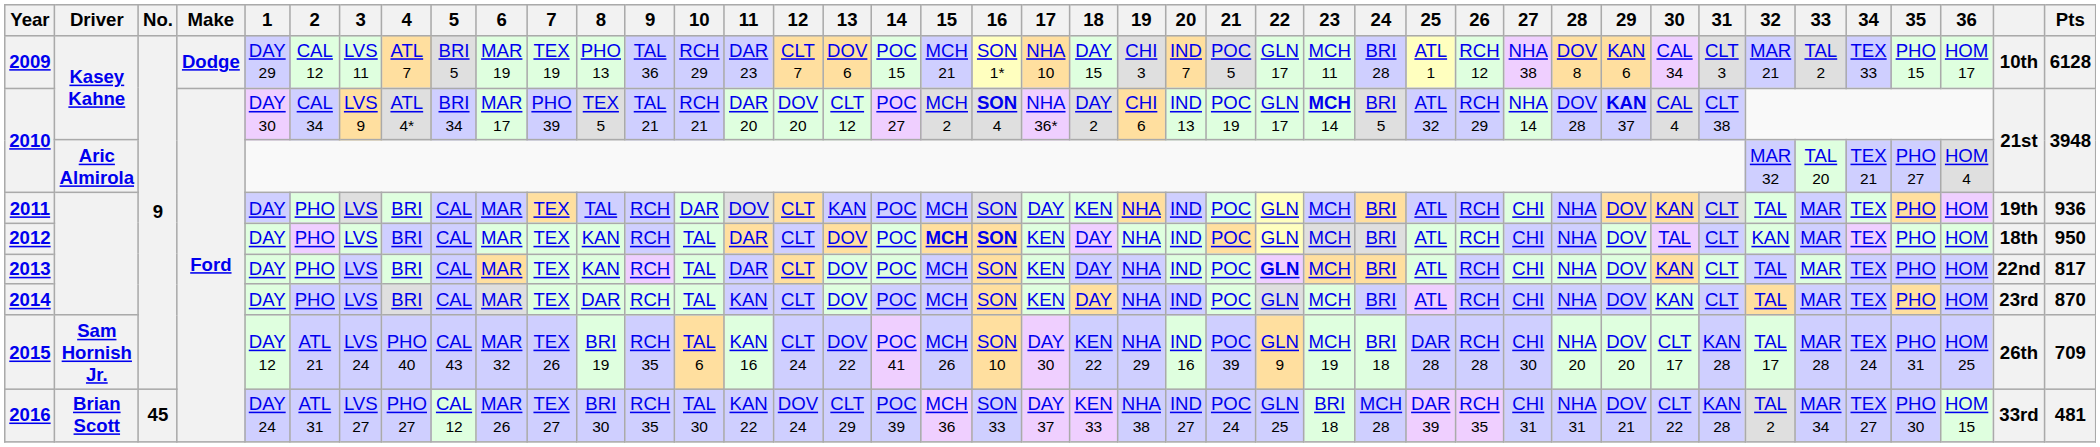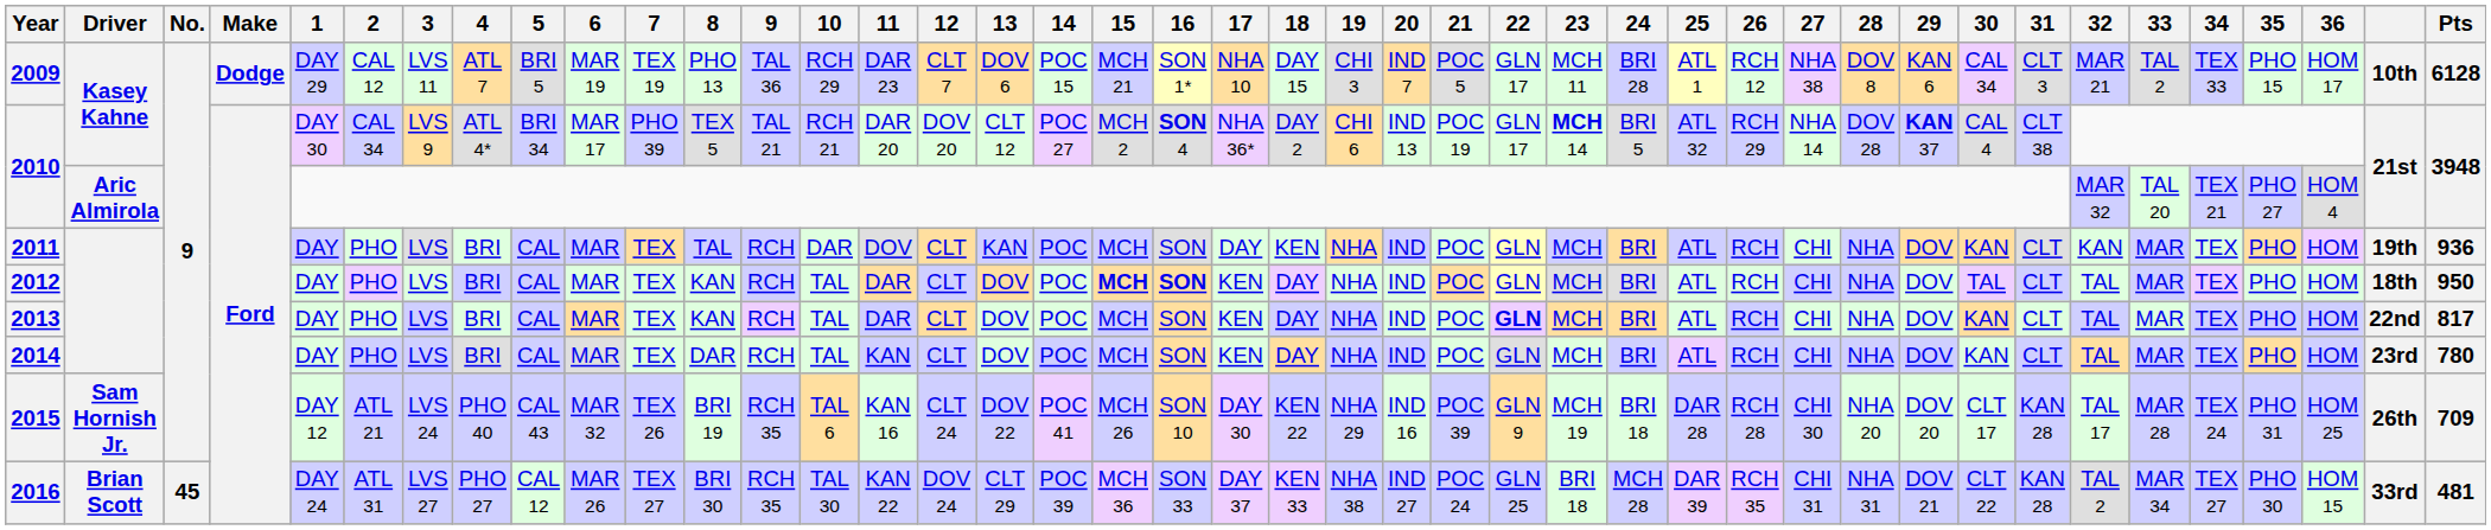2011 | 32: TAL -> KAN
2012 | 32: KAN -> TAL
2014 | Pts: 870 -> 780
